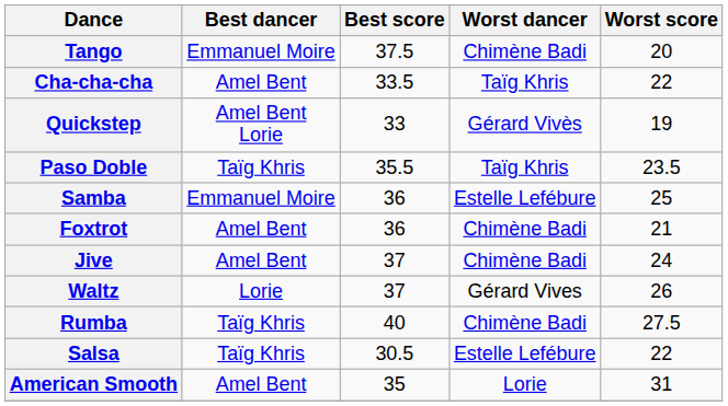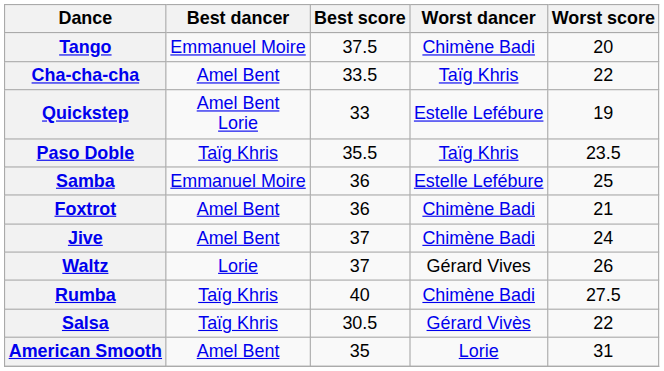Quickstep | Worst dancer: Gérard Vivès -> Estelle Lefébure
Salsa | Worst dancer: Estelle Lefébure -> Gérard Vivès
